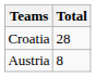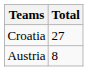Croatia | Total: 28 -> 27
